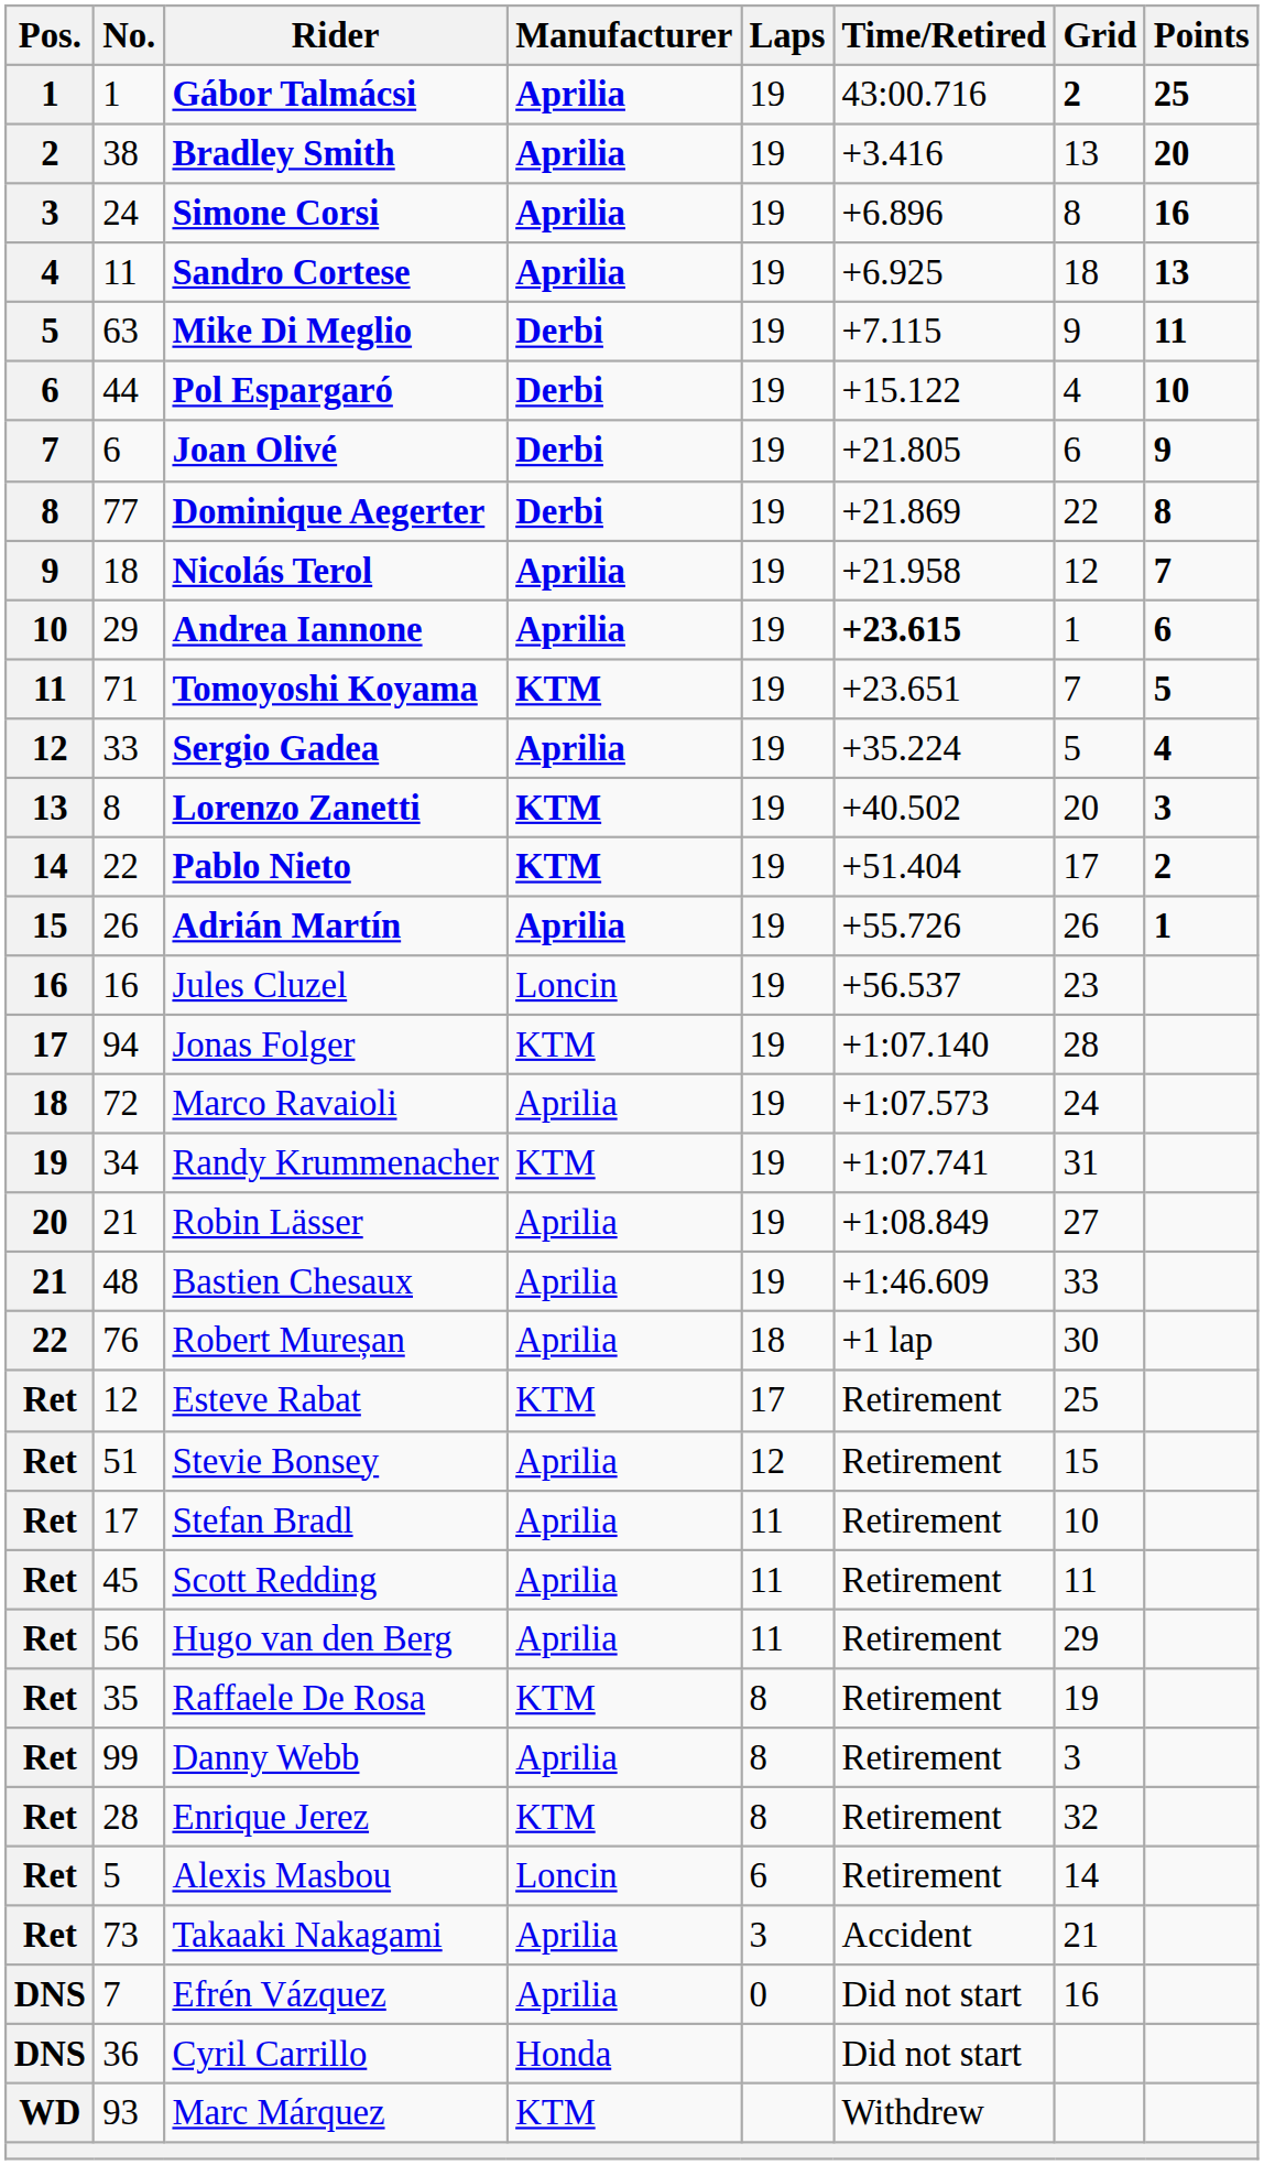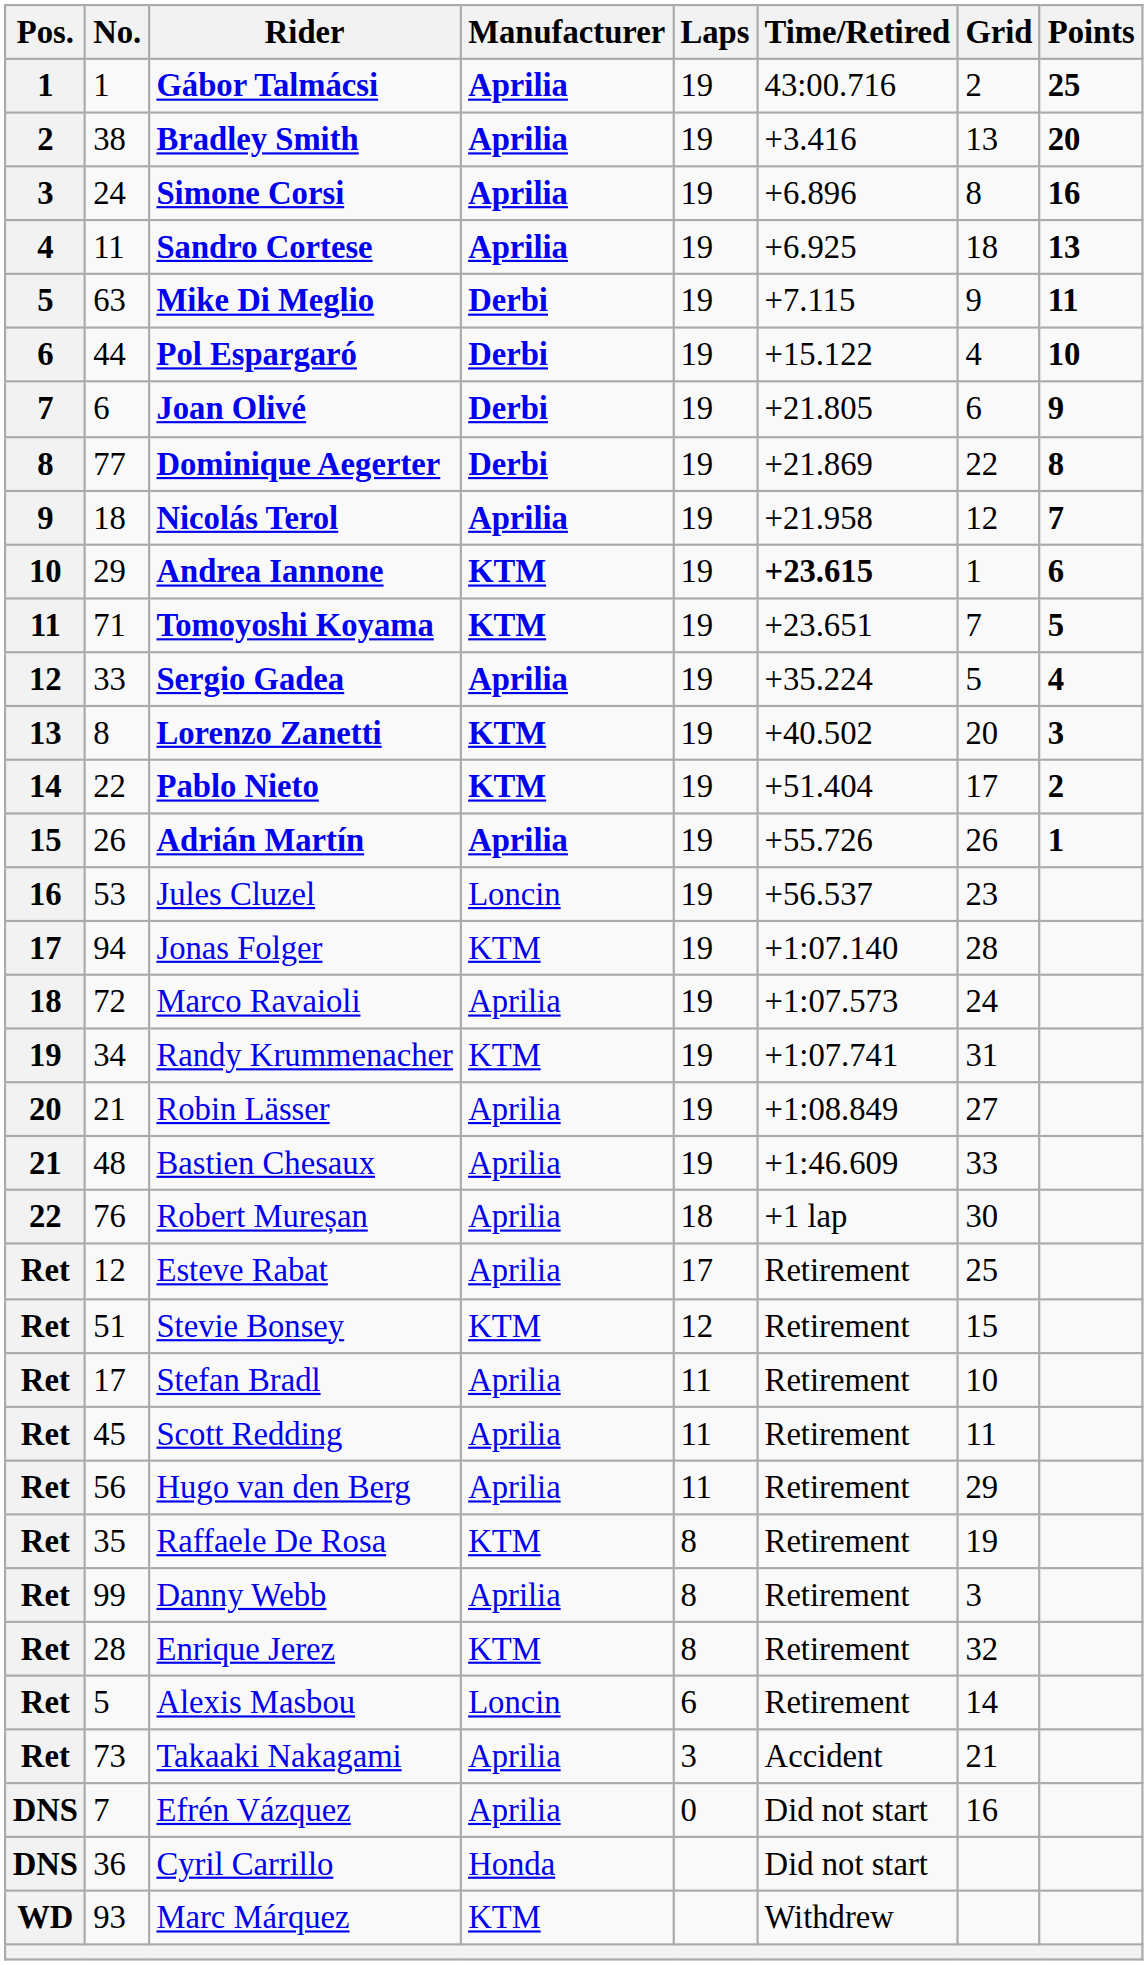Gábor Talmácsi | Grid: bold -> normal
Andrea Iannone | Manufacturer: Aprilia -> KTM
Jules Cluzel | No.: 16 -> 53
Esteve Rabat | Manufacturer: KTM -> Aprilia
Stevie Bonsey | Manufacturer: Aprilia -> KTM
